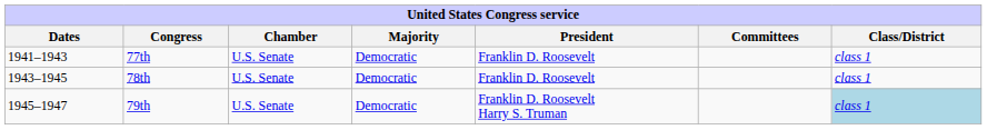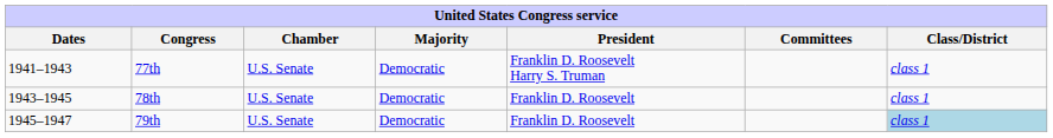77th | President: Franklin D. Roosevelt -> Franklin D. Roosevelt Harry S. Truman
79th | President: Franklin D. Roosevelt Harry S. Truman -> Franklin D. Roosevelt
